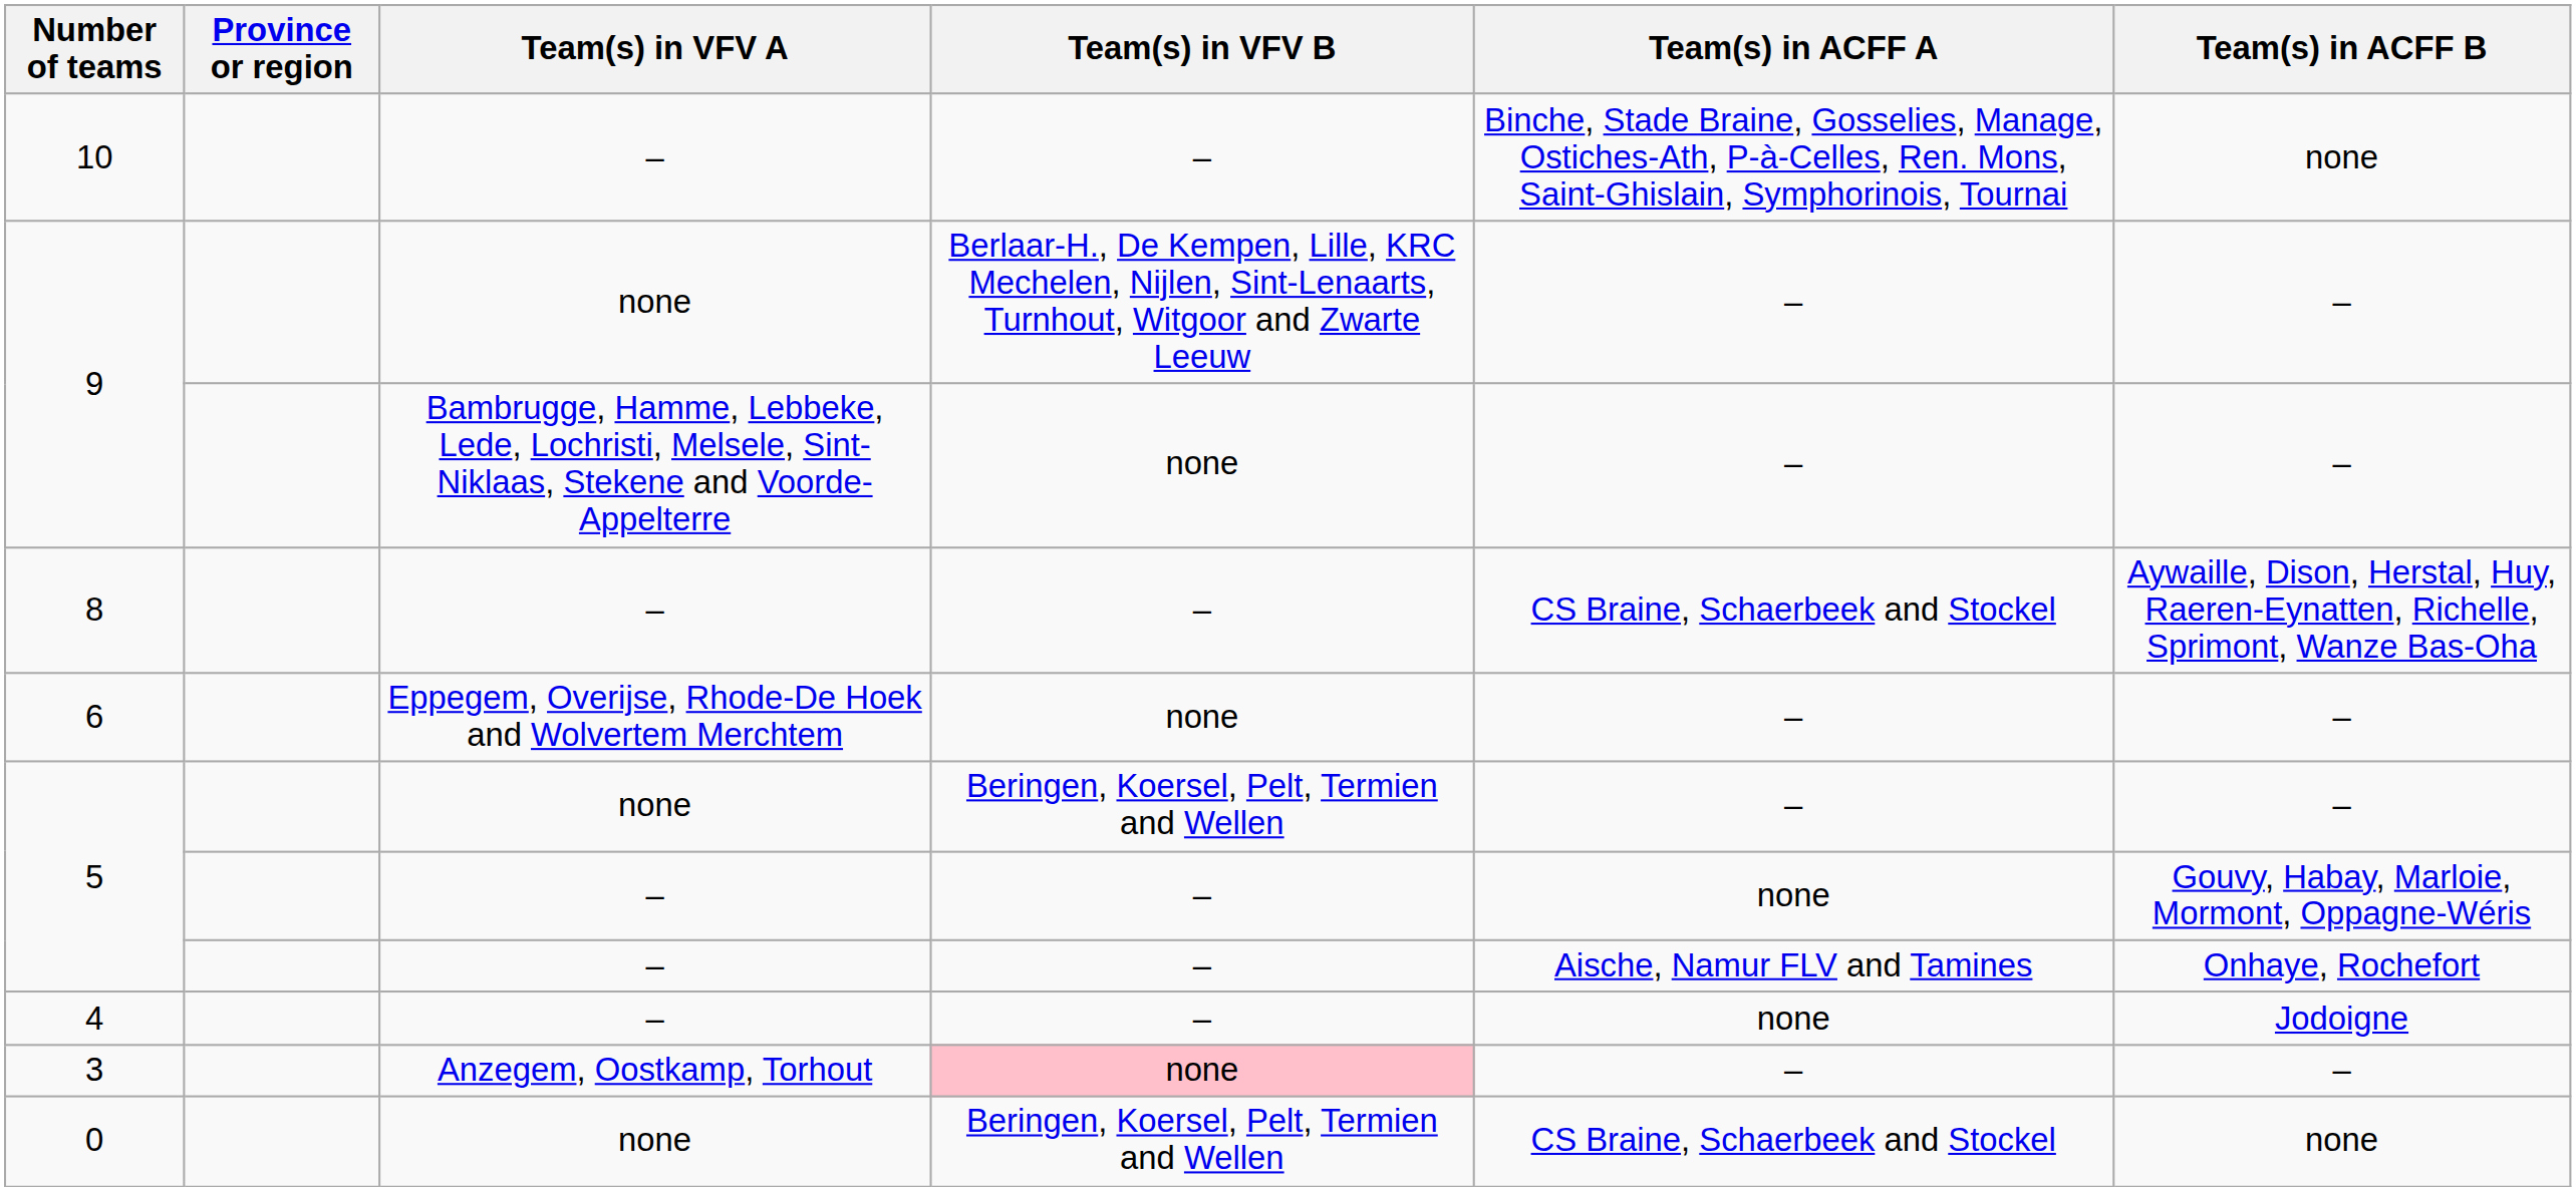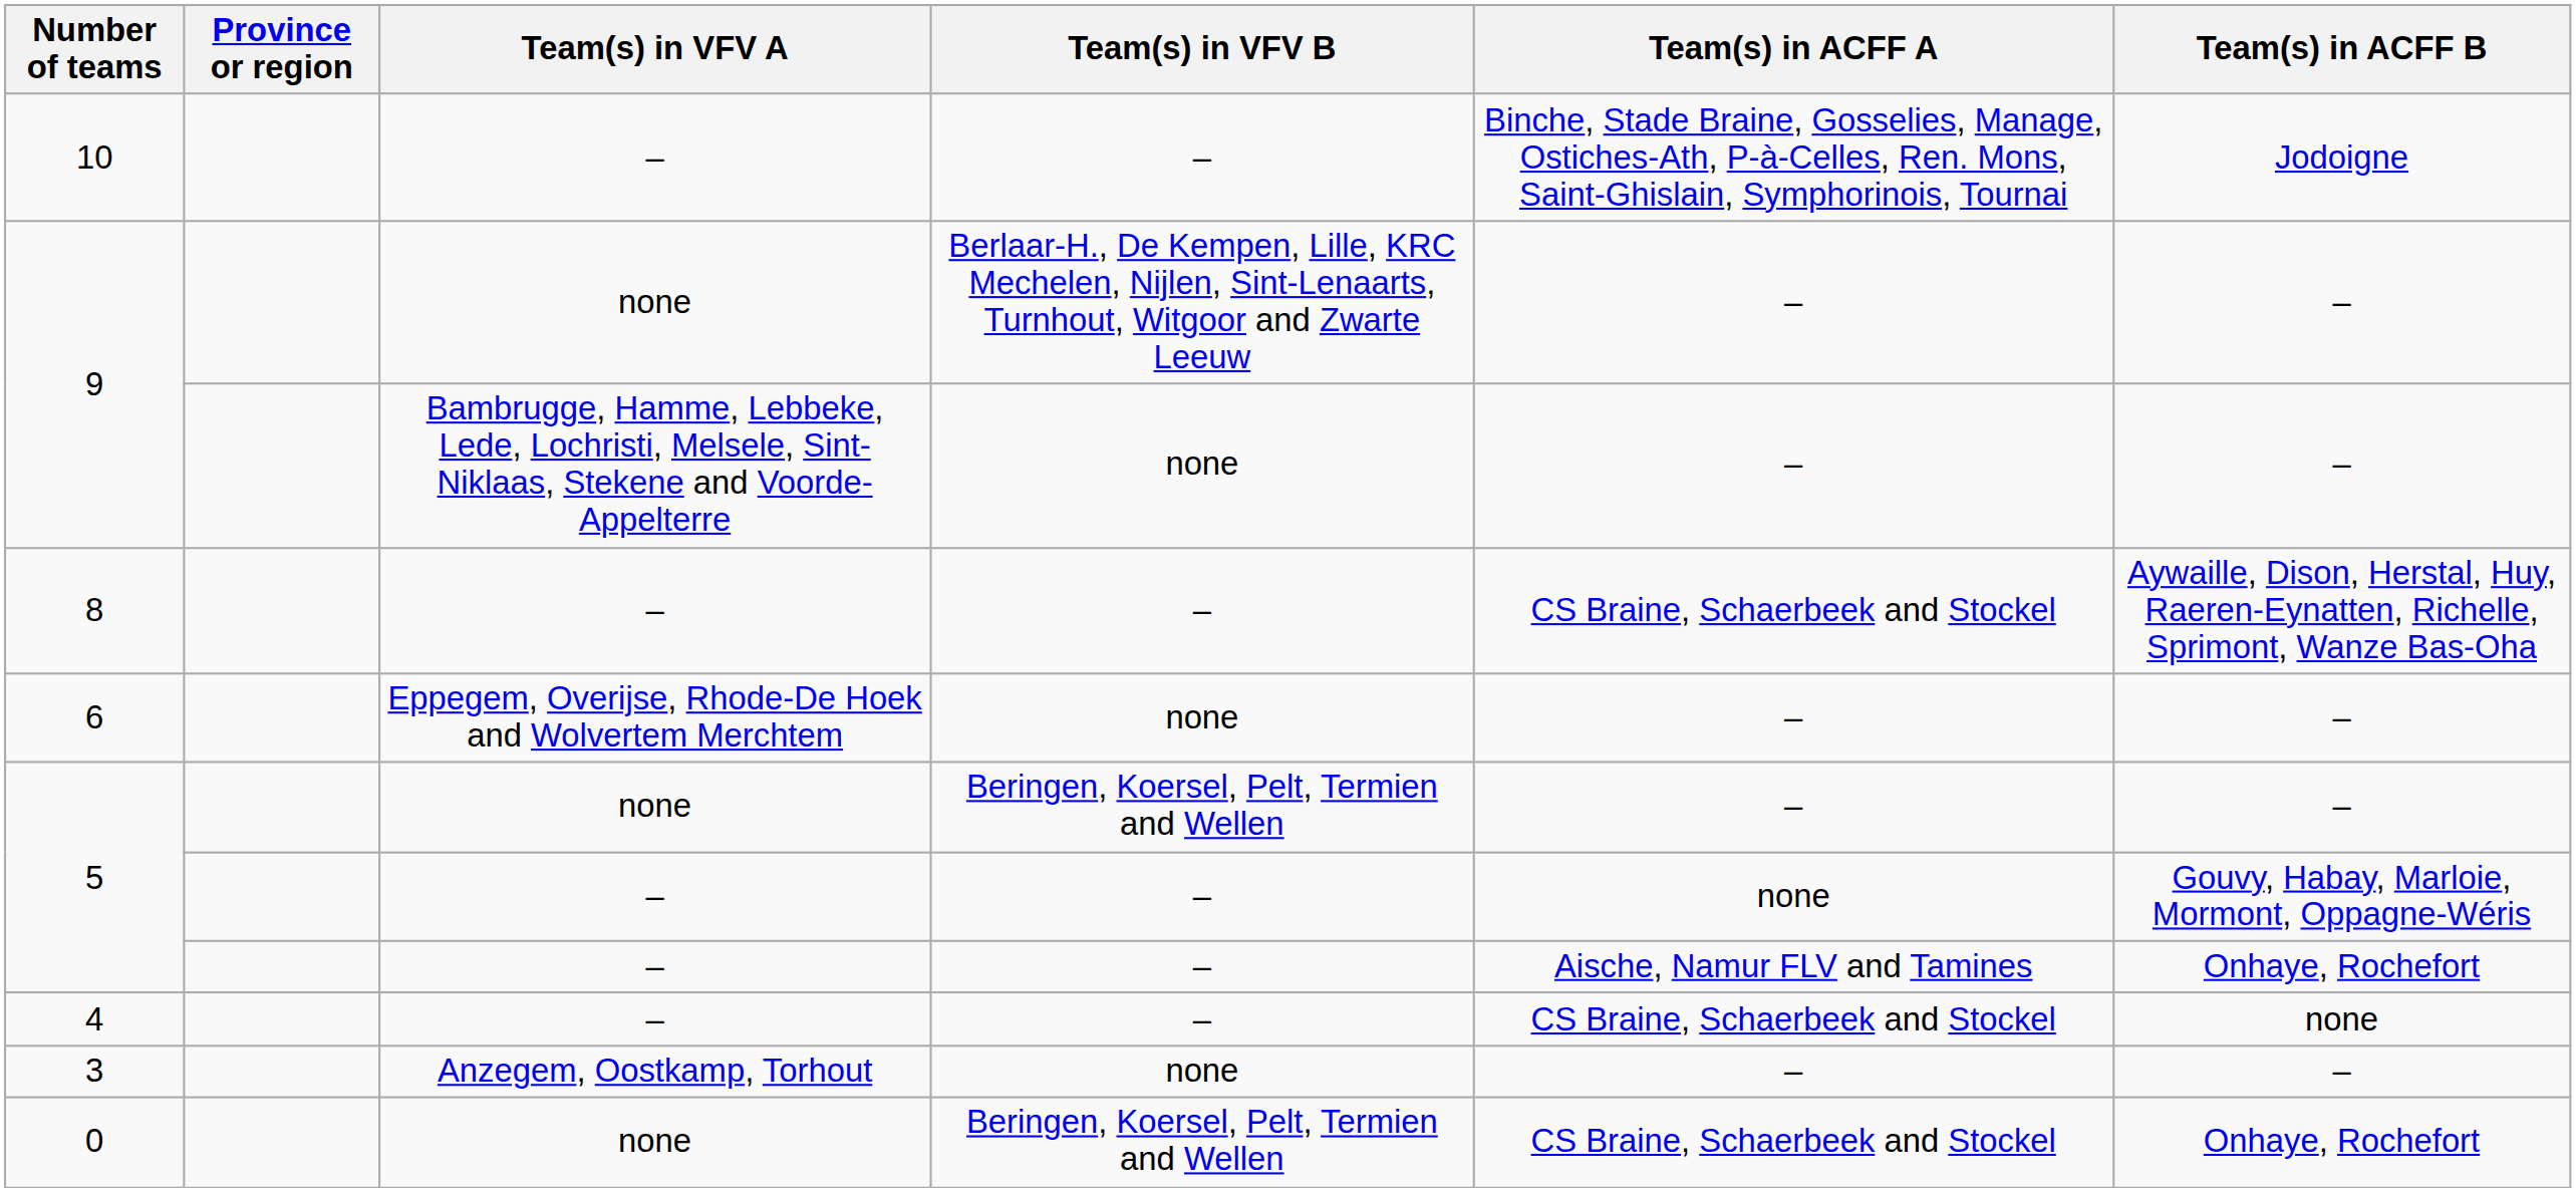10 | Team(s) in ACFF B: none -> Jodoigne
4 | Team(s) in ACFF A: none -> CS Braine, Schaerbeek and Stockel
4 | Team(s) in ACFF B: Jodoigne -> none
3 | Team(s) in VFV B: pink background -> no background
0 | Team(s) in ACFF B: none -> Onhaye, Rochefort
